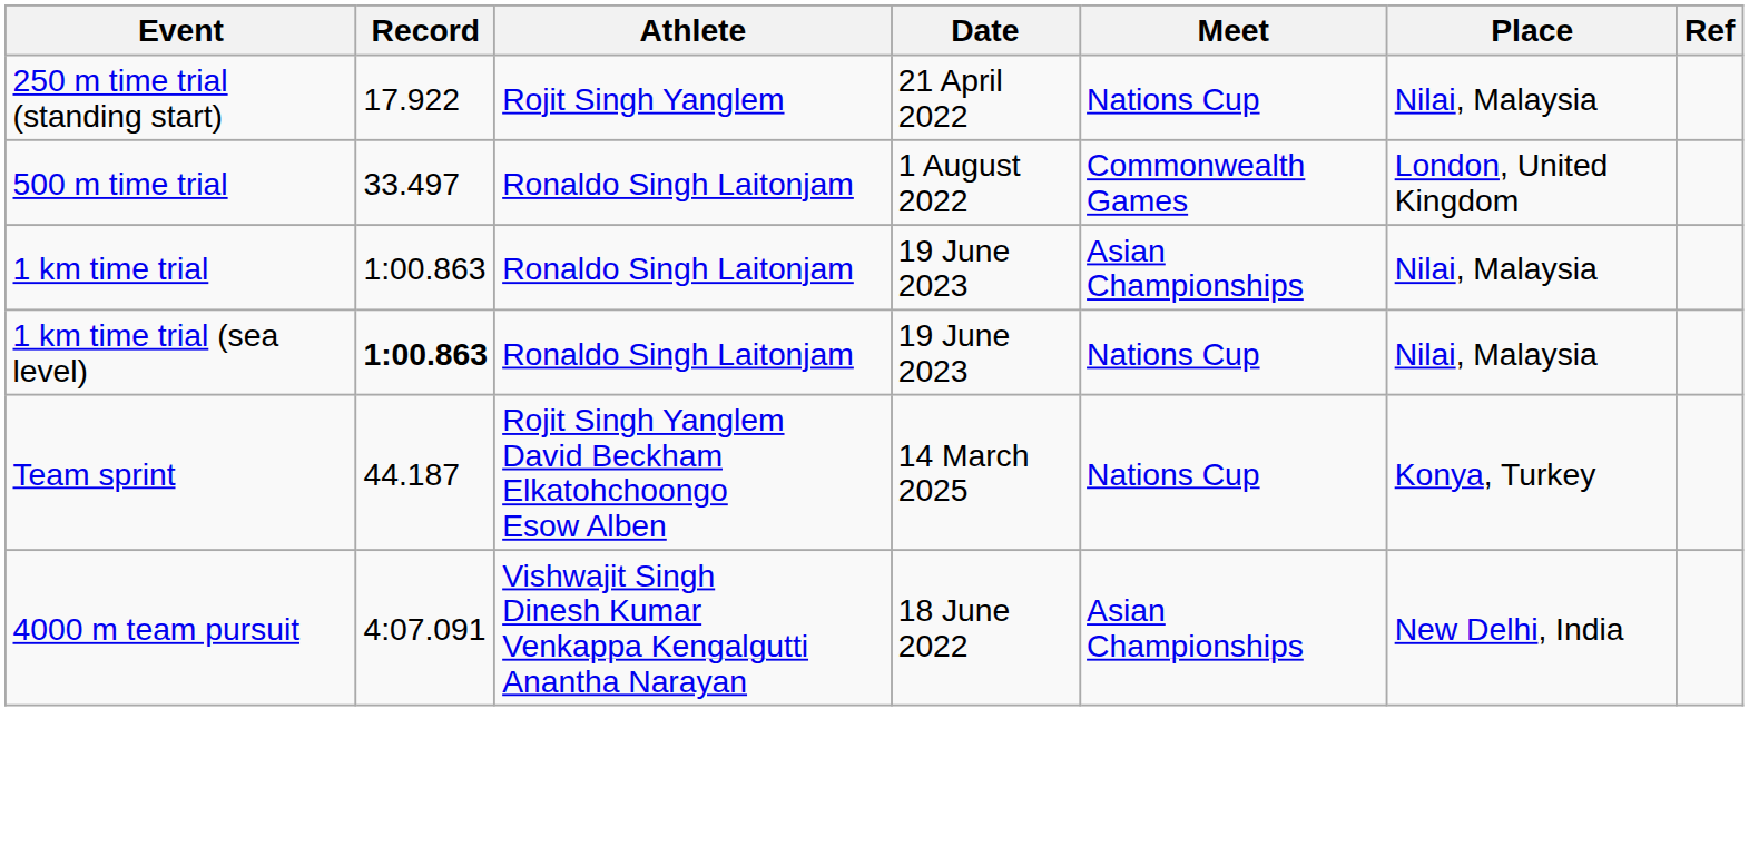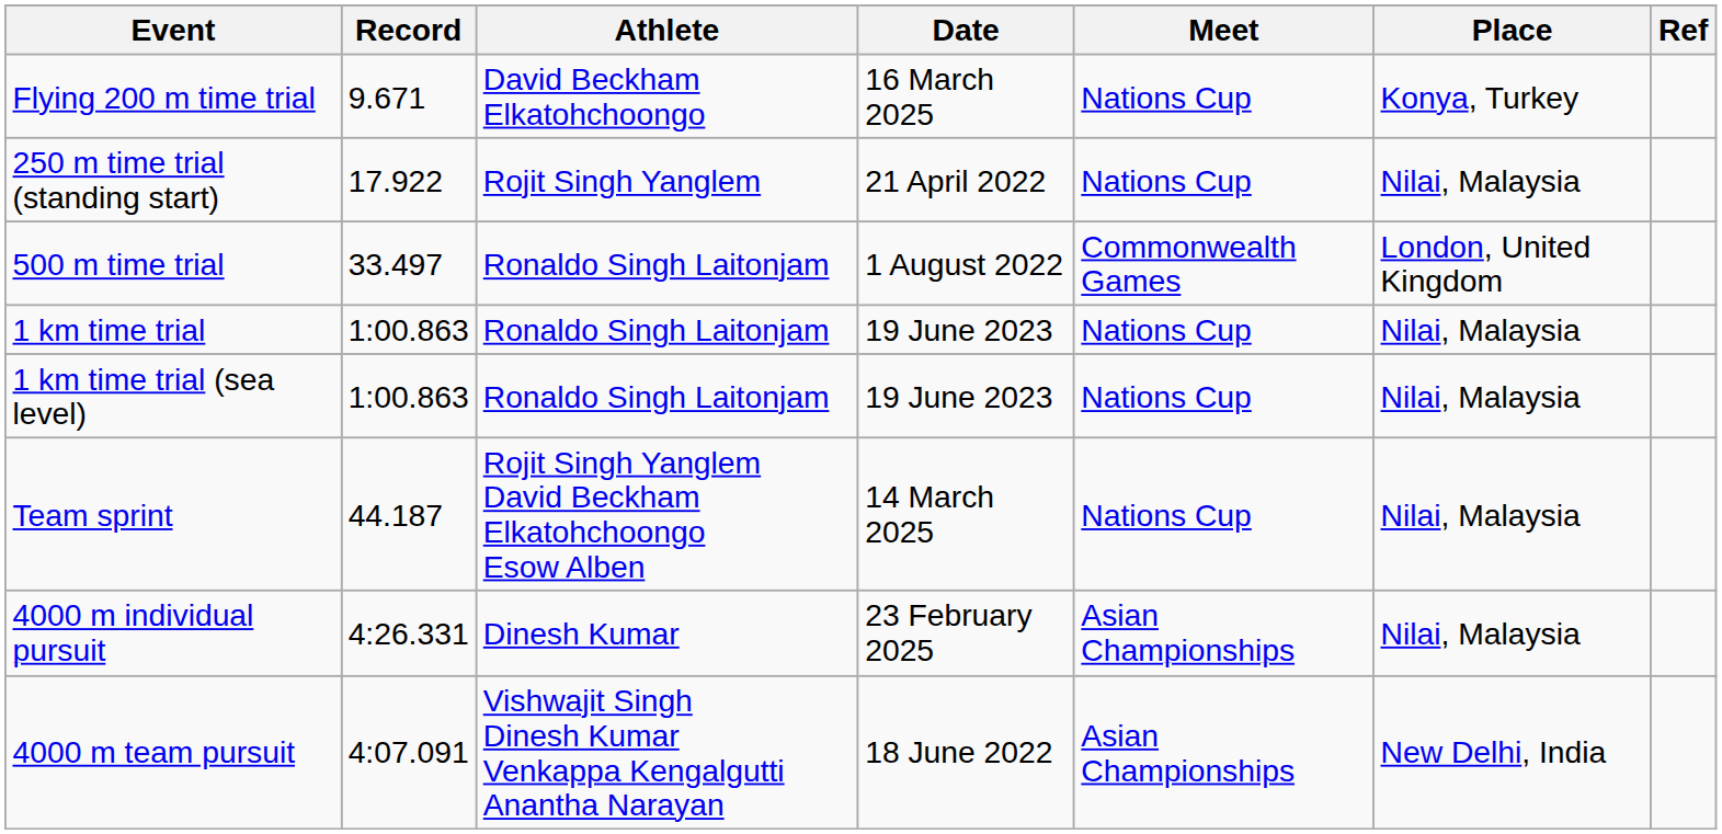+ row: Flying 200 m time trial | 9.671 | David Beckham Elkatohchoongo | 16 March 2025 | Nations Cup | Konya, Turkey
1 km time trial | Meet: Asian Championships -> Nations Cup
1 km time trial (sea level) | Record: bold -> normal
Team sprint | Place: Konya, Turkey -> Nilai, Malaysia
+ row: 4000 m individual pursuit | 4:26.331 | Dinesh Kumar | 23 February 2025 | Asian Championships | Nilai, Malaysia
